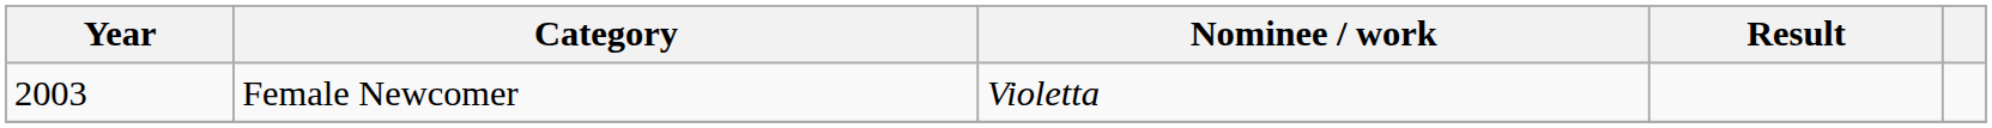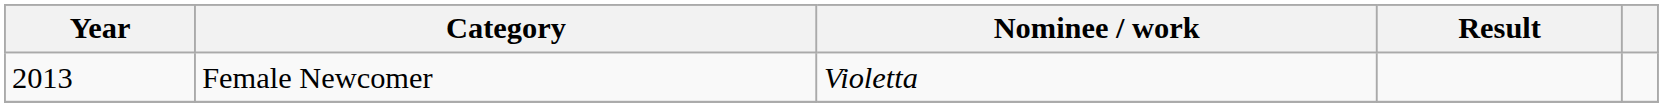Female Newcomer | Year: 2003 -> 2013
